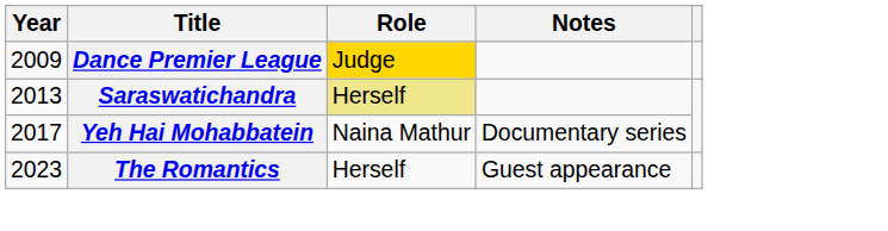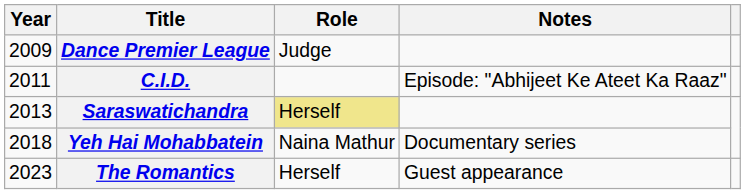Dance Premier League | Role: gold background -> no background
+ row: 2011 | C.I.D. | Episode: "Abhijeet Ke Ateet Ka Raaz"
Yeh Hai Mohabbatein | Year: 2017 -> 2018
